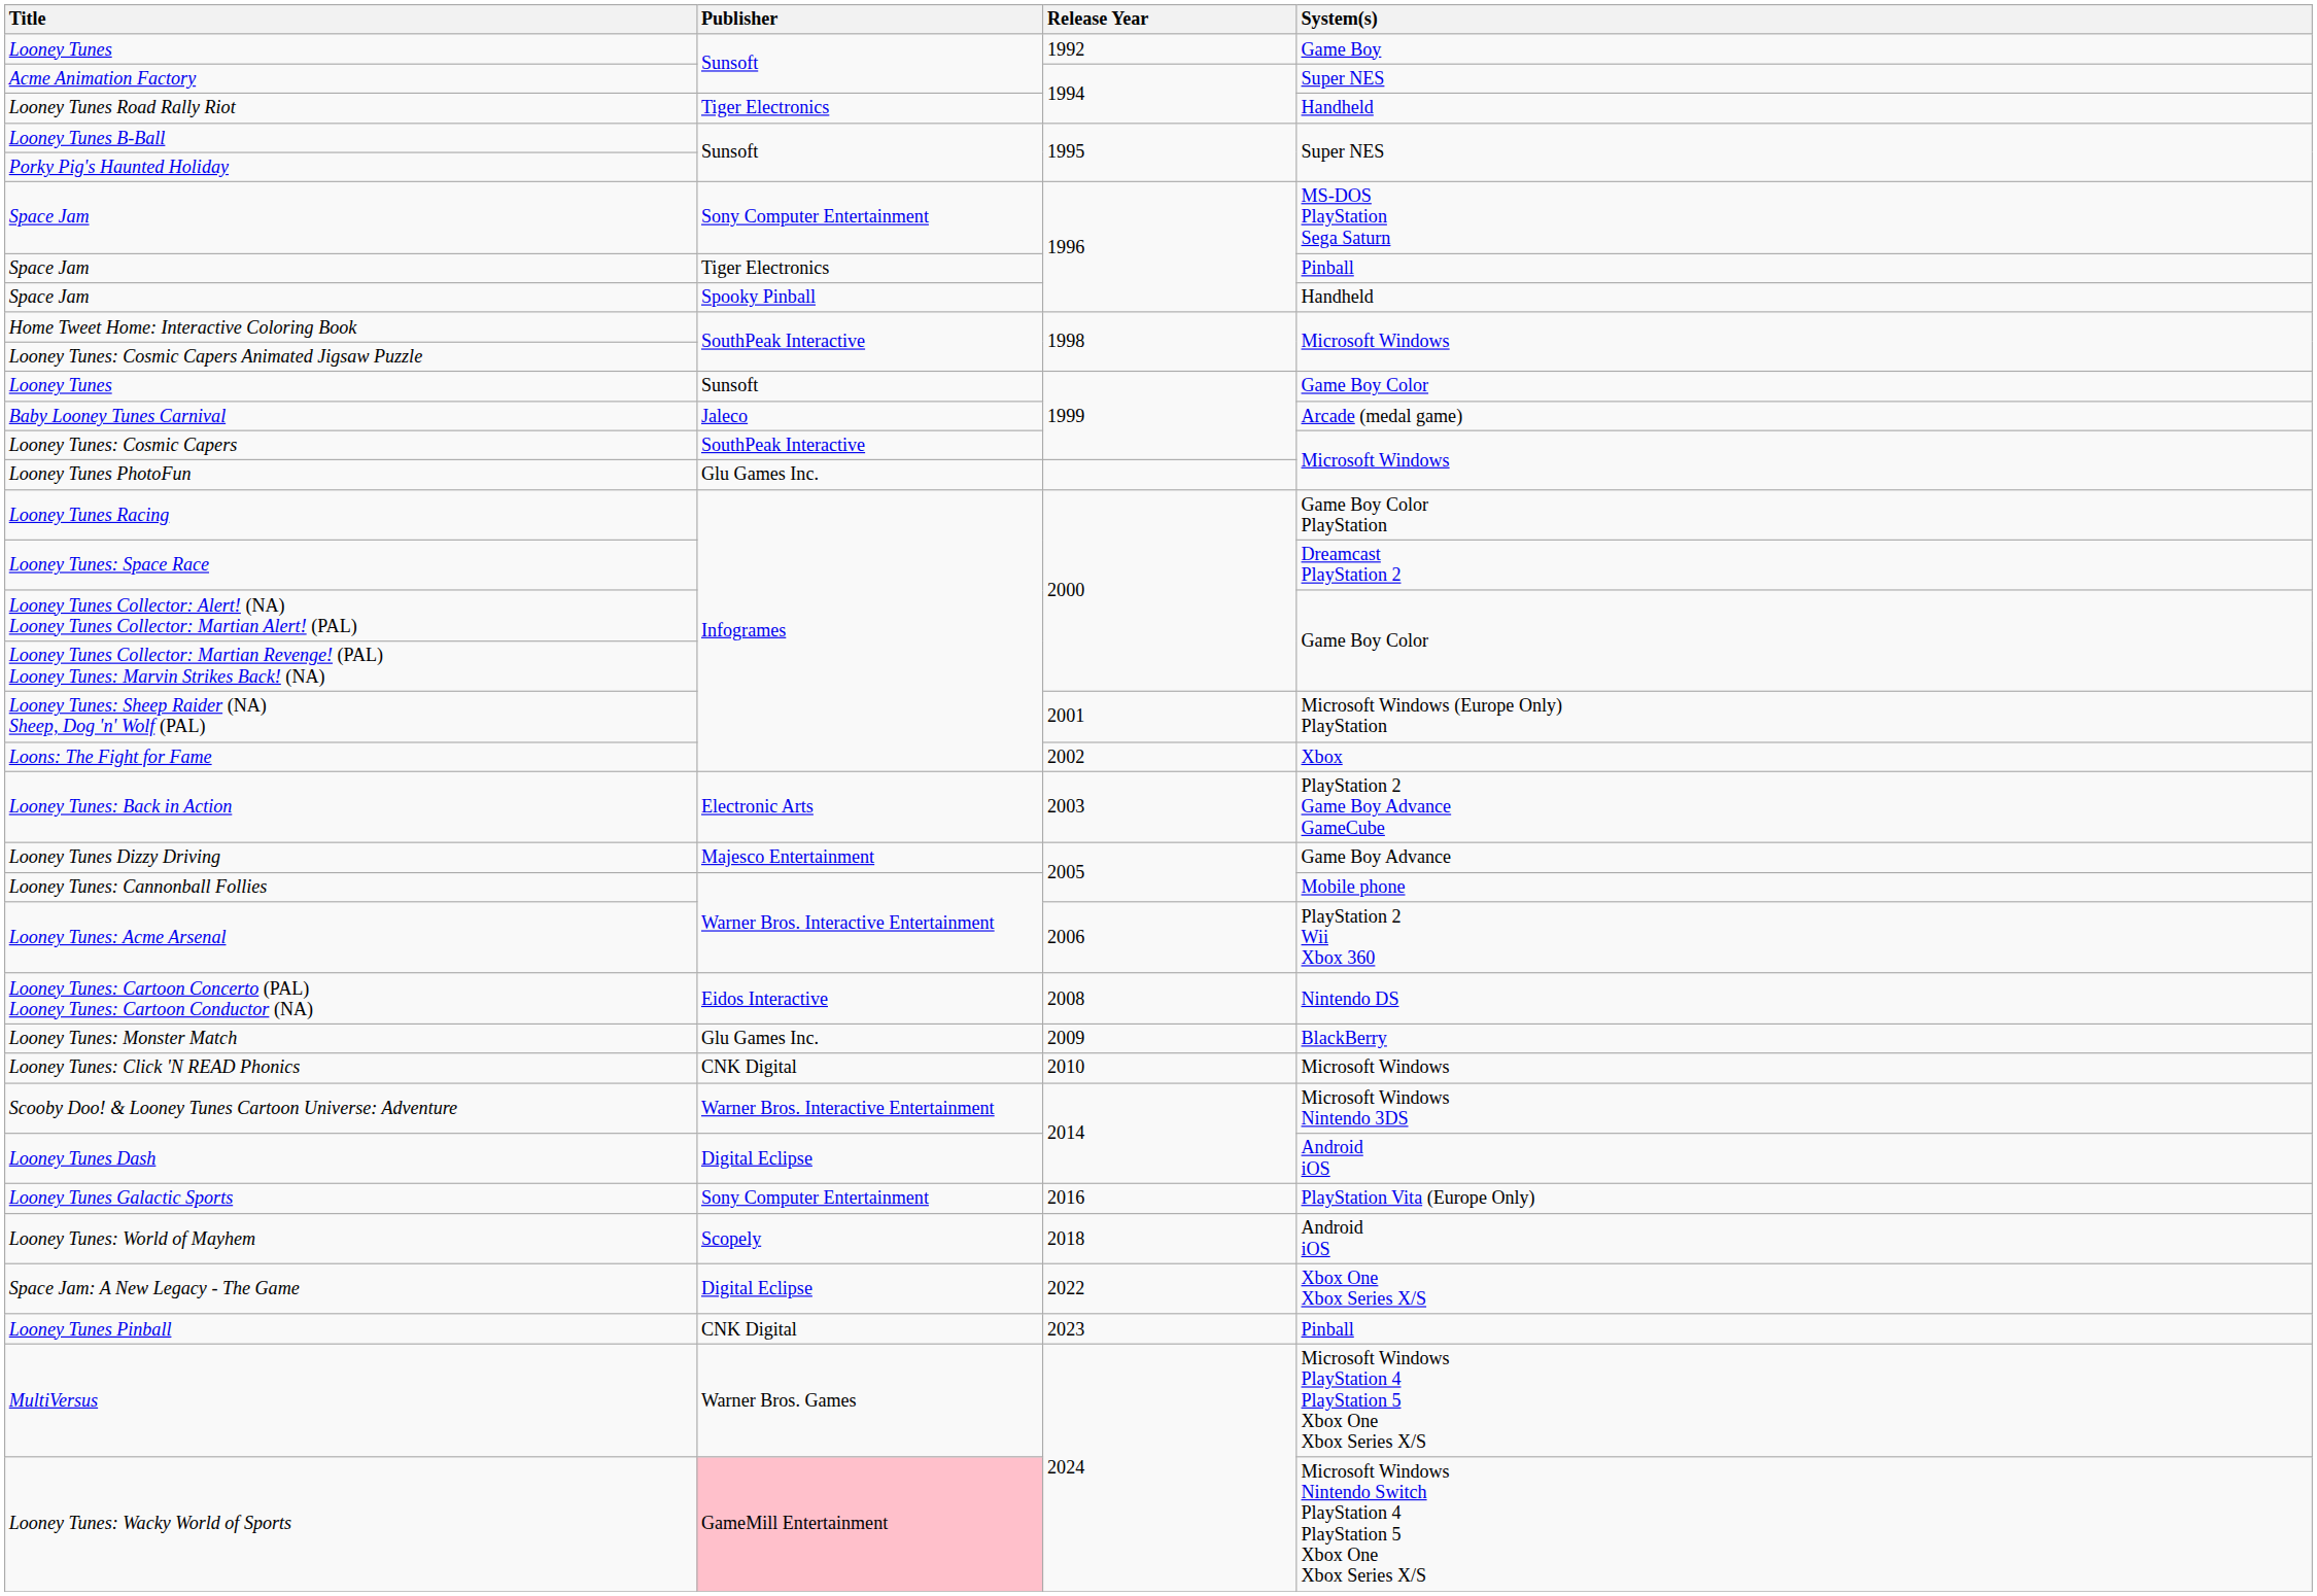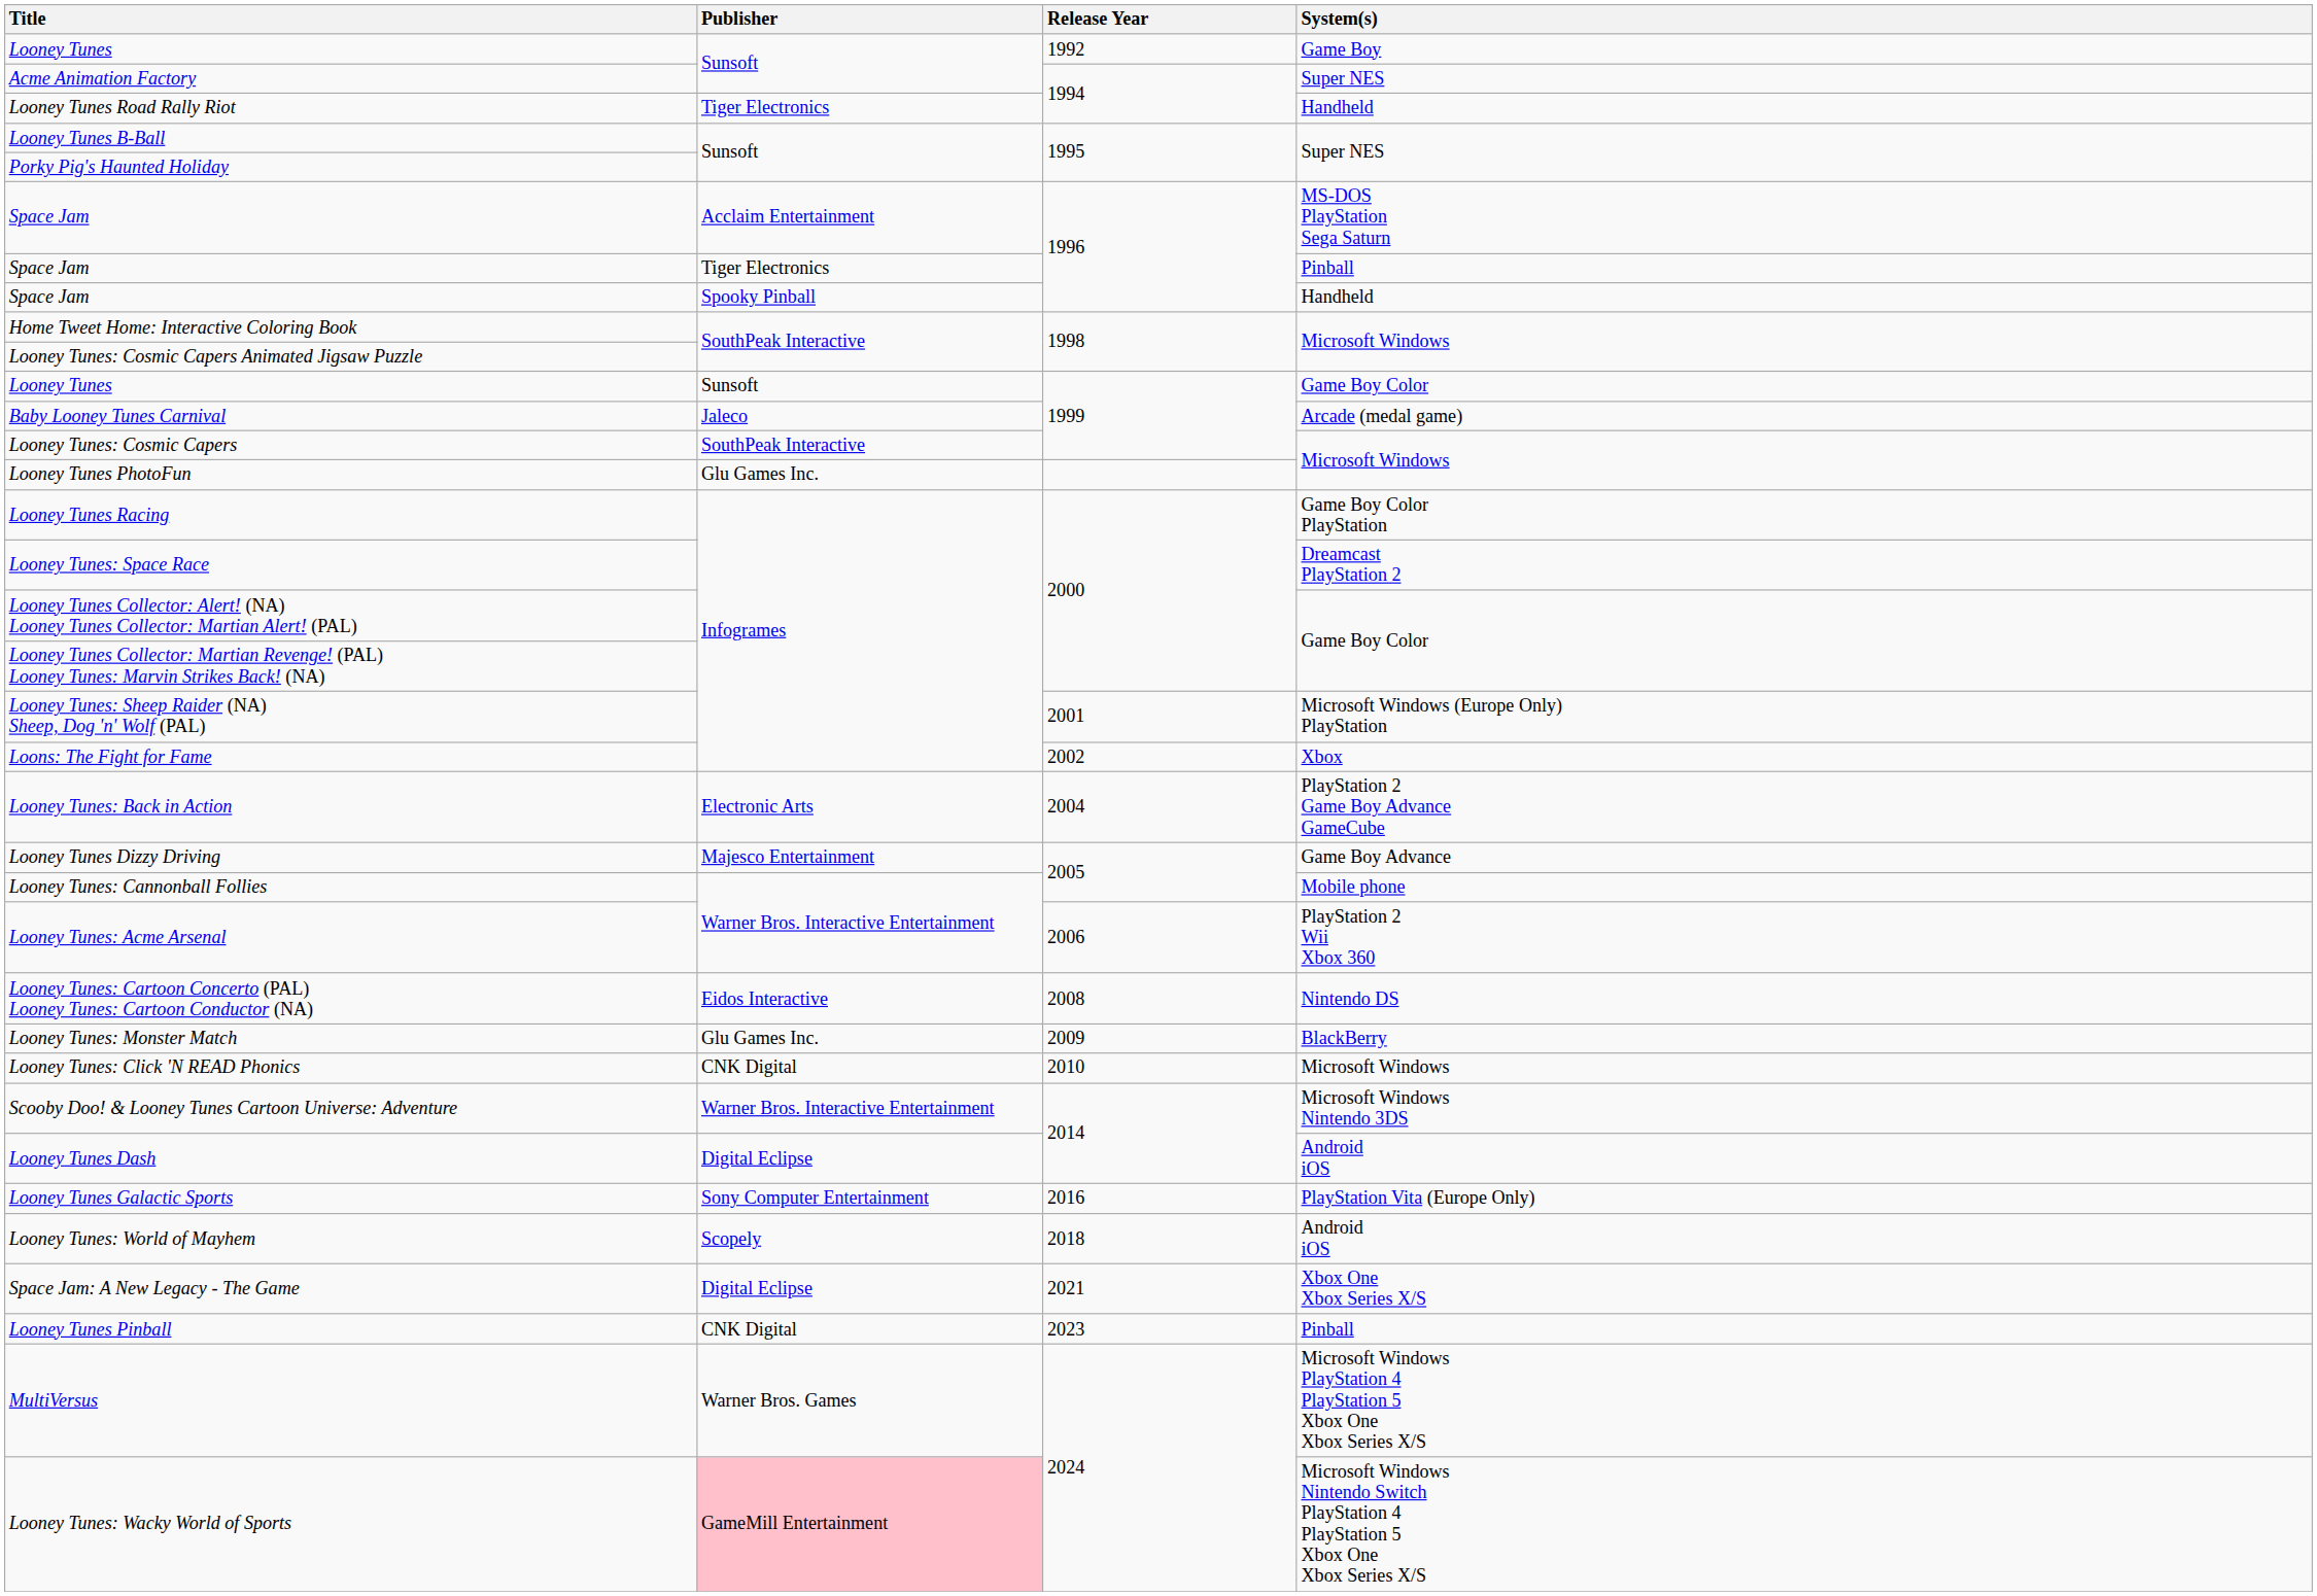Space Jam / MS-DOS PlayStation Sega Saturn | Publisher: Sony Computer Entertainment -> Acclaim Entertainment
Looney Tunes: Back in Action | Release Year: 2003 -> 2004
Space Jam: A New Legacy - The Game | Release Year: 2022 -> 2021
